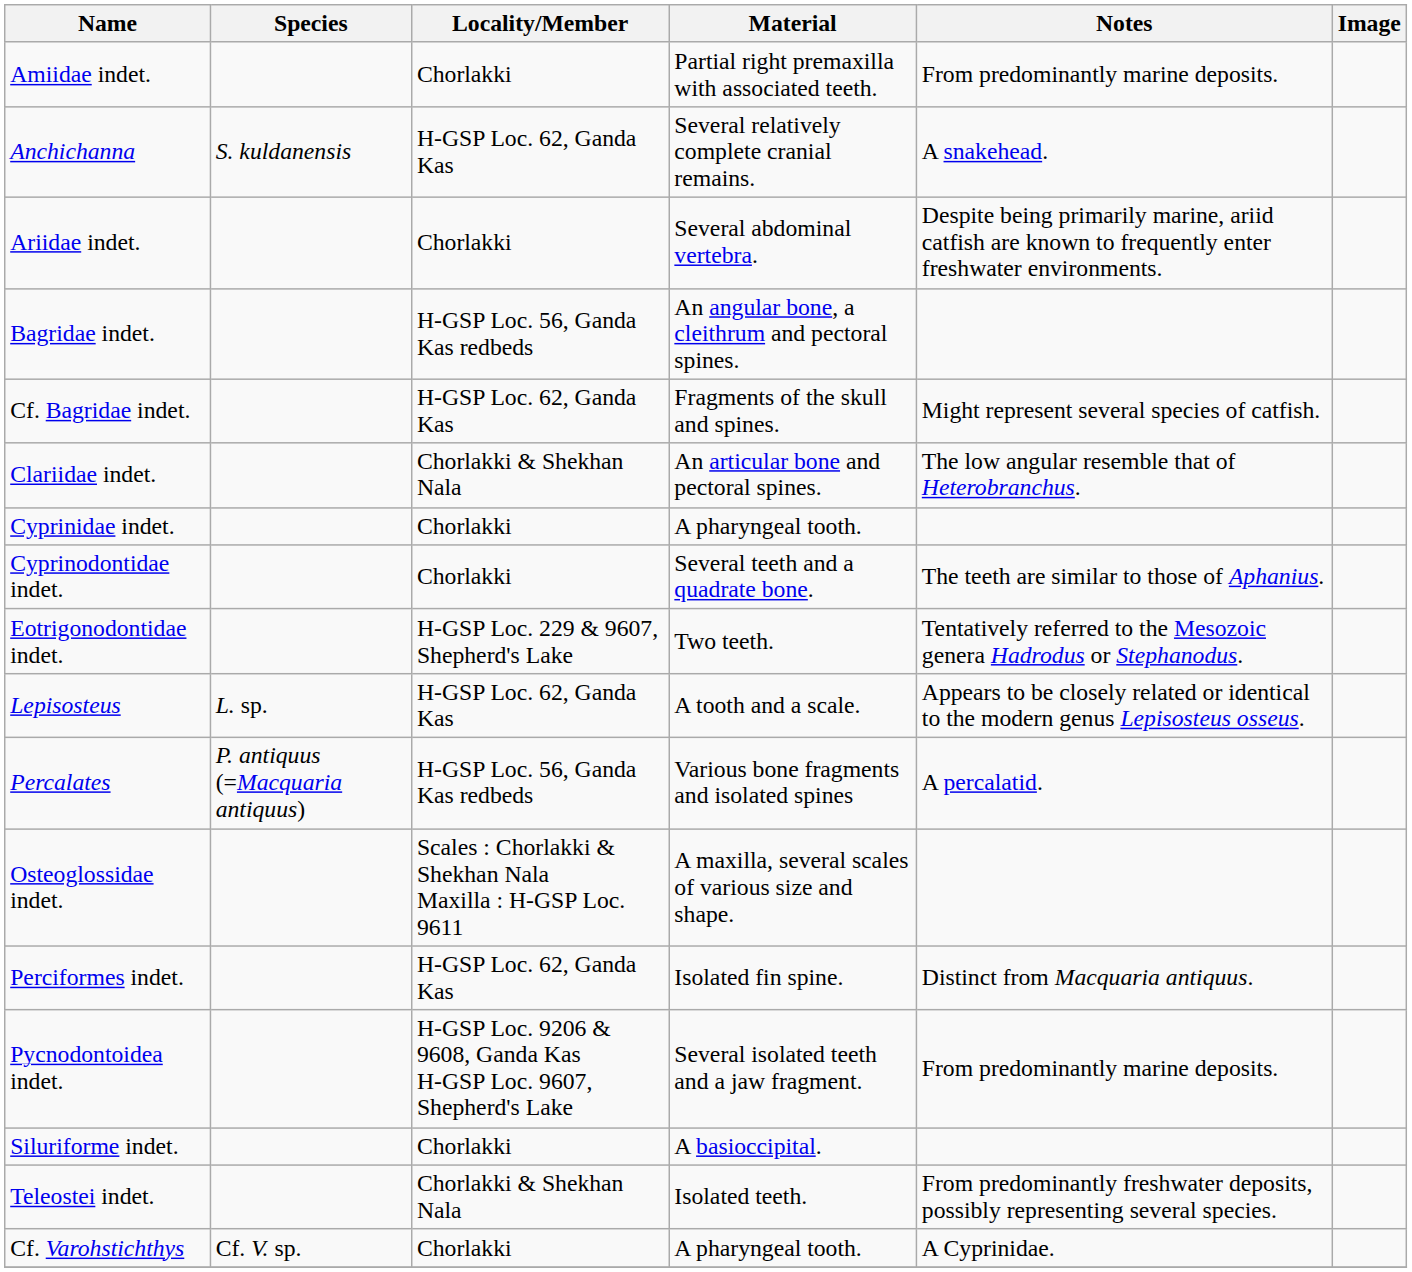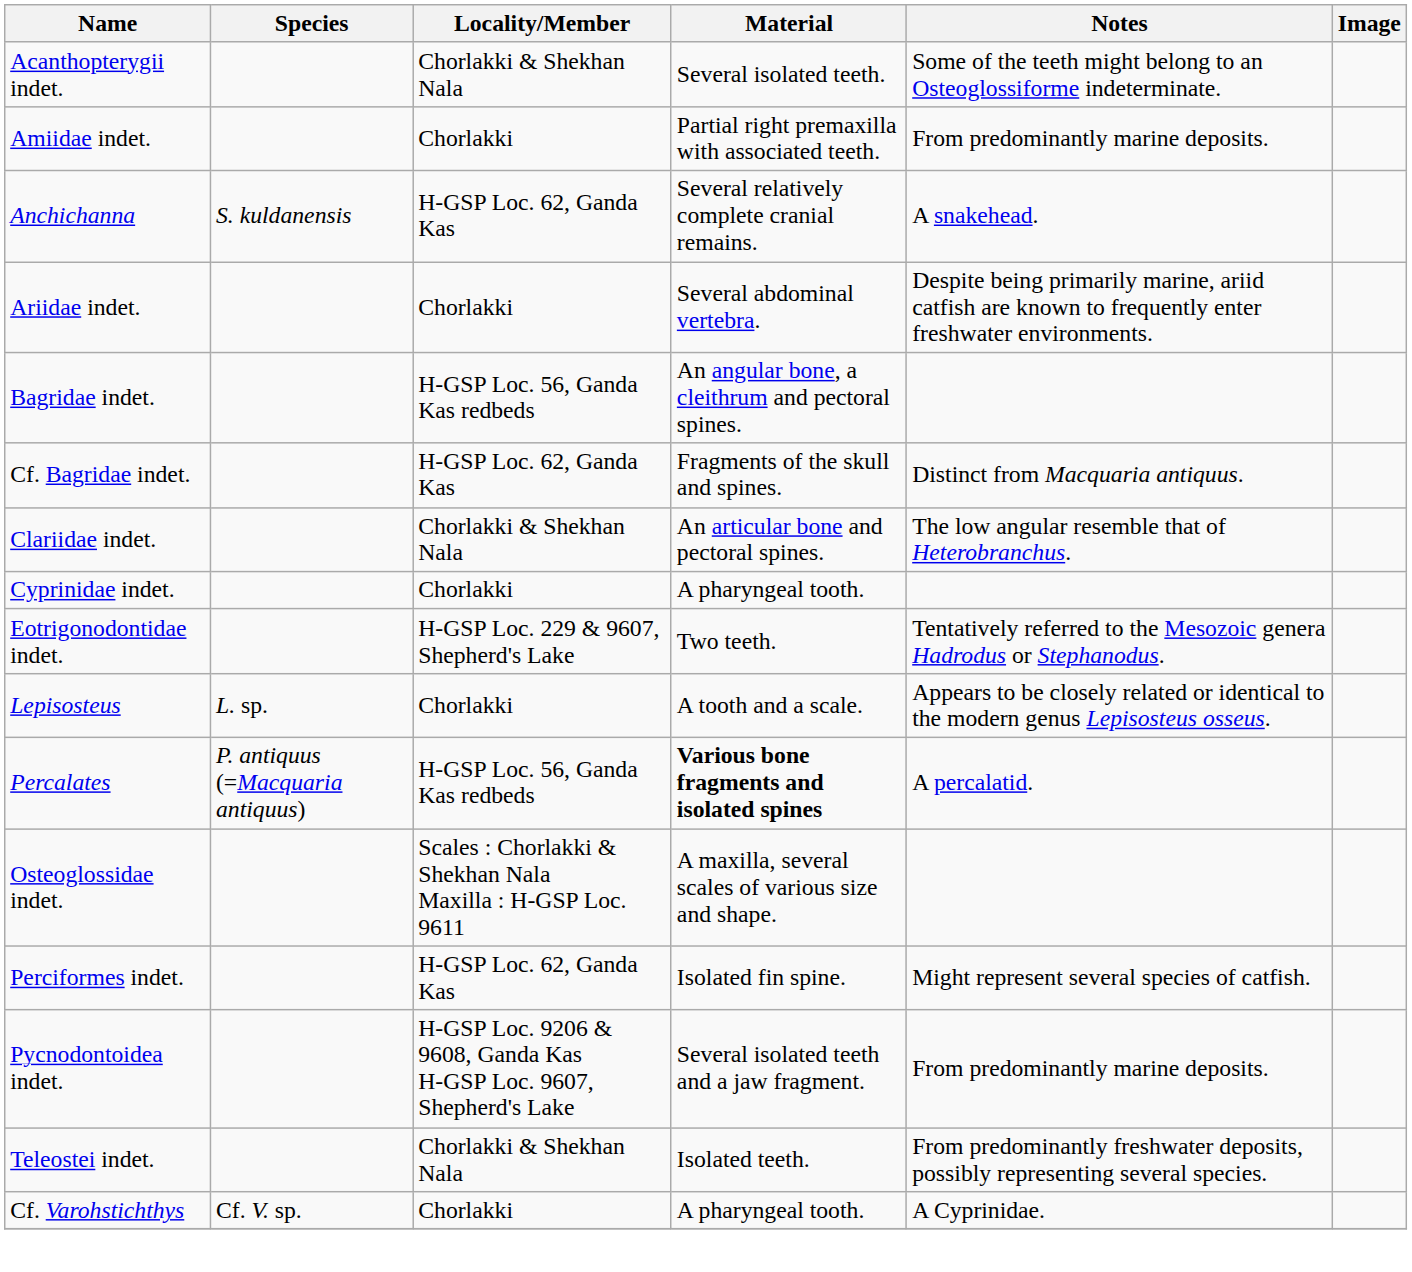+ row: Acanthopterygii indet. | Chorlakki & Shekhan Nala | Several isolated teeth. | Some of the teeth might belong to an Osteoglossiforme indeterminate.
Cf. Bagridae indet. | Notes: Might represent several species of catfish. -> Distinct from Macquaria antiquus.
- row: Cyprinodontidae indet. | Chorlakki | Several teeth and a quadrate bone. | The teeth are similar to those of Aphanius.
Lepisosteus | Locality/Member: H-GSP Loc. 62, Ganda Kas -> Chorlakki
Percalates | Material: normal -> bold
Perciformes indet. | Notes: Distinct from Macquaria antiquus. -> Might represent several species of catfish.
- row: Siluriforme indet. | Chorlakki | A basioccipital.
